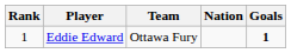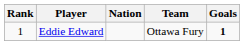columns swapped: Nation <-> Team
